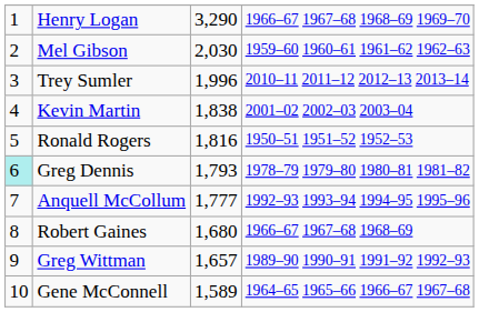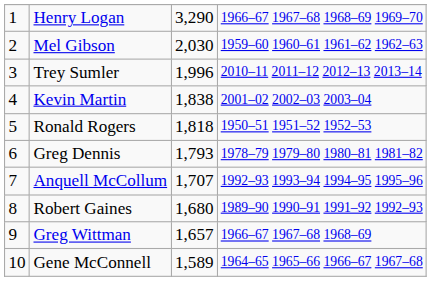Ronald Rogers | column 3: 1,816 -> 1,818
Greg Dennis | column 1: paleturquoise background -> no background
Anquell McCollum | column 3: 1,777 -> 1,707
Robert Gaines | column 4: 1966–67 1967–68 1968–69 -> 1989–90 1990–91 1991–92 1992–93
Greg Wittman | column 4: 1989–90 1990–91 1991–92 1992–93 -> 1966–67 1967–68 1968–69
